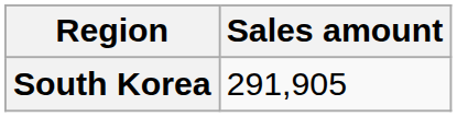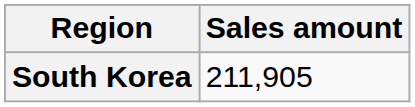South Korea | Sales amount: 291,905 -> 211,905
